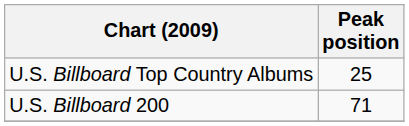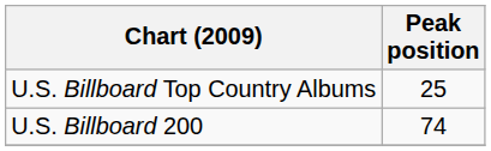U.S. Billboard 200 | Peak position: 71 -> 74
